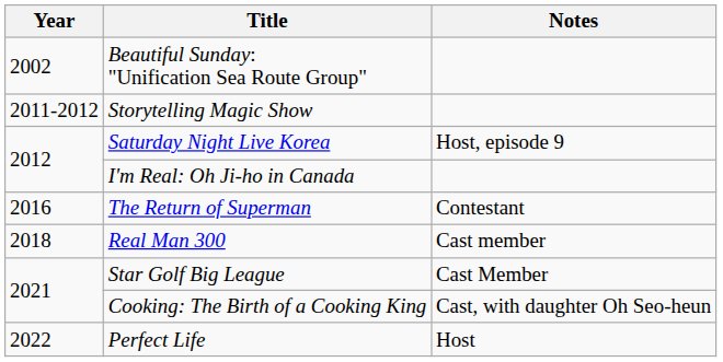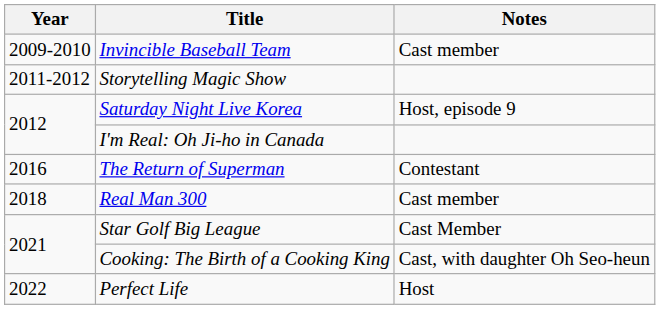- row: 2002 | Beautiful Sunday: "Unification Sea Route Group"
+ row: 2009-2010 | Invincible Baseball Team | Cast member
